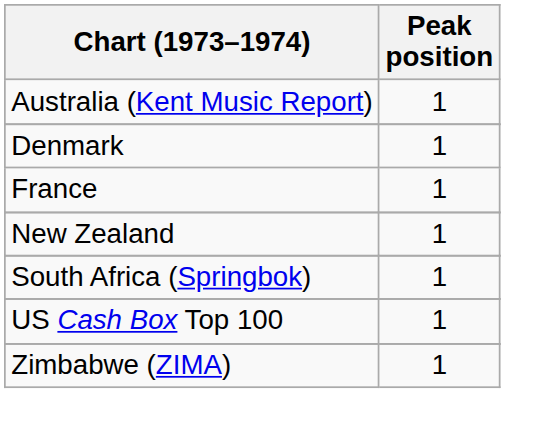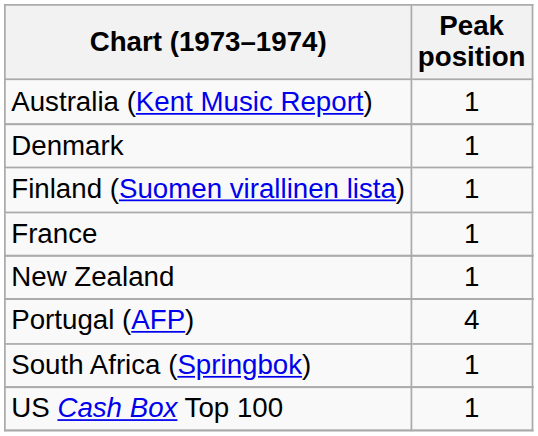+ row: Finland (Suomen virallinen lista) | 1
+ row: Portugal (AFP) | 4
- row: Zimbabwe (ZIMA) | 1
